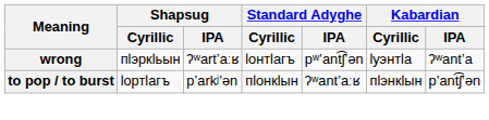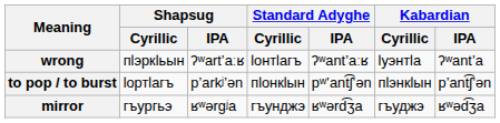wrong | Standard Adyghe / IPA: pʷʼant͡ʃʼən -> ʔʷantʼaːʁ
to pop / to burst | Standard Adyghe / IPA: ʔʷantʼaːʁ -> pʷʼant͡ʃʼən
+ row: mirror | гъургьэ | ʁʷərɡʲa | гъунджэ | ʁʷərd͡ʒa | гъуджэ | ʁʷəd͡ʒa
